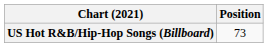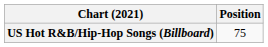US Hot R&B/Hip-Hop Songs (Billboard) | Position: 73 -> 75
